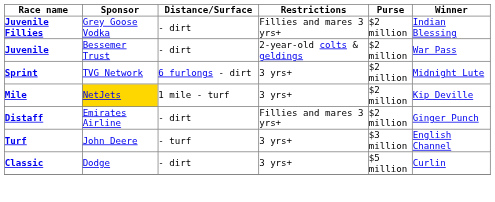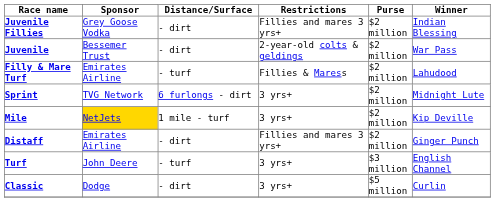+ row: Filly & Mare Turf | Emirates Airline | - turf | Fillies & Maress | $2 million | Lahudood
